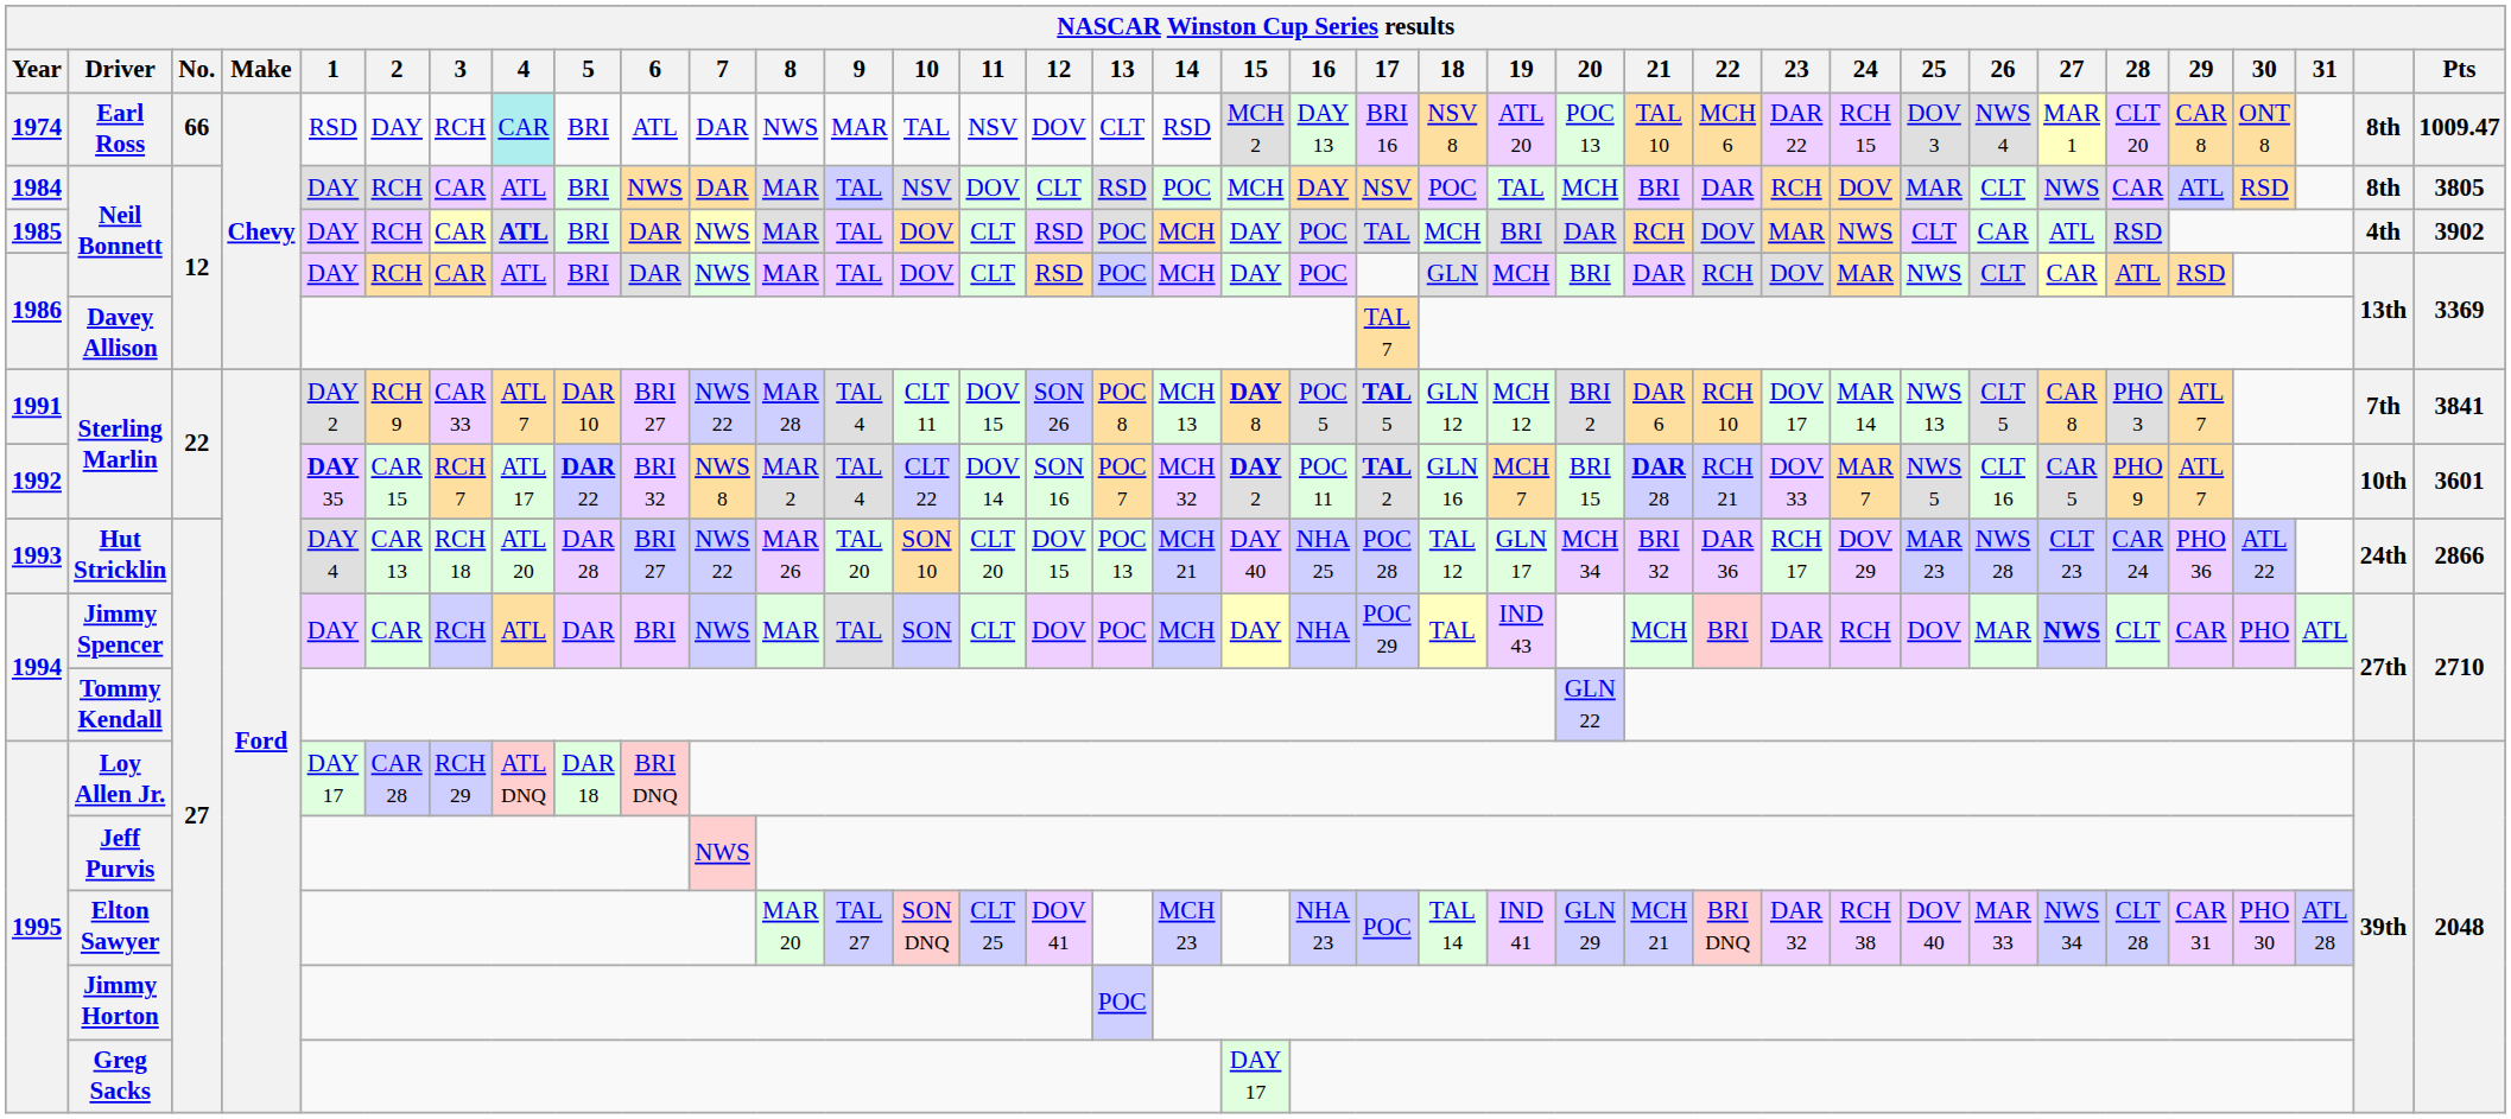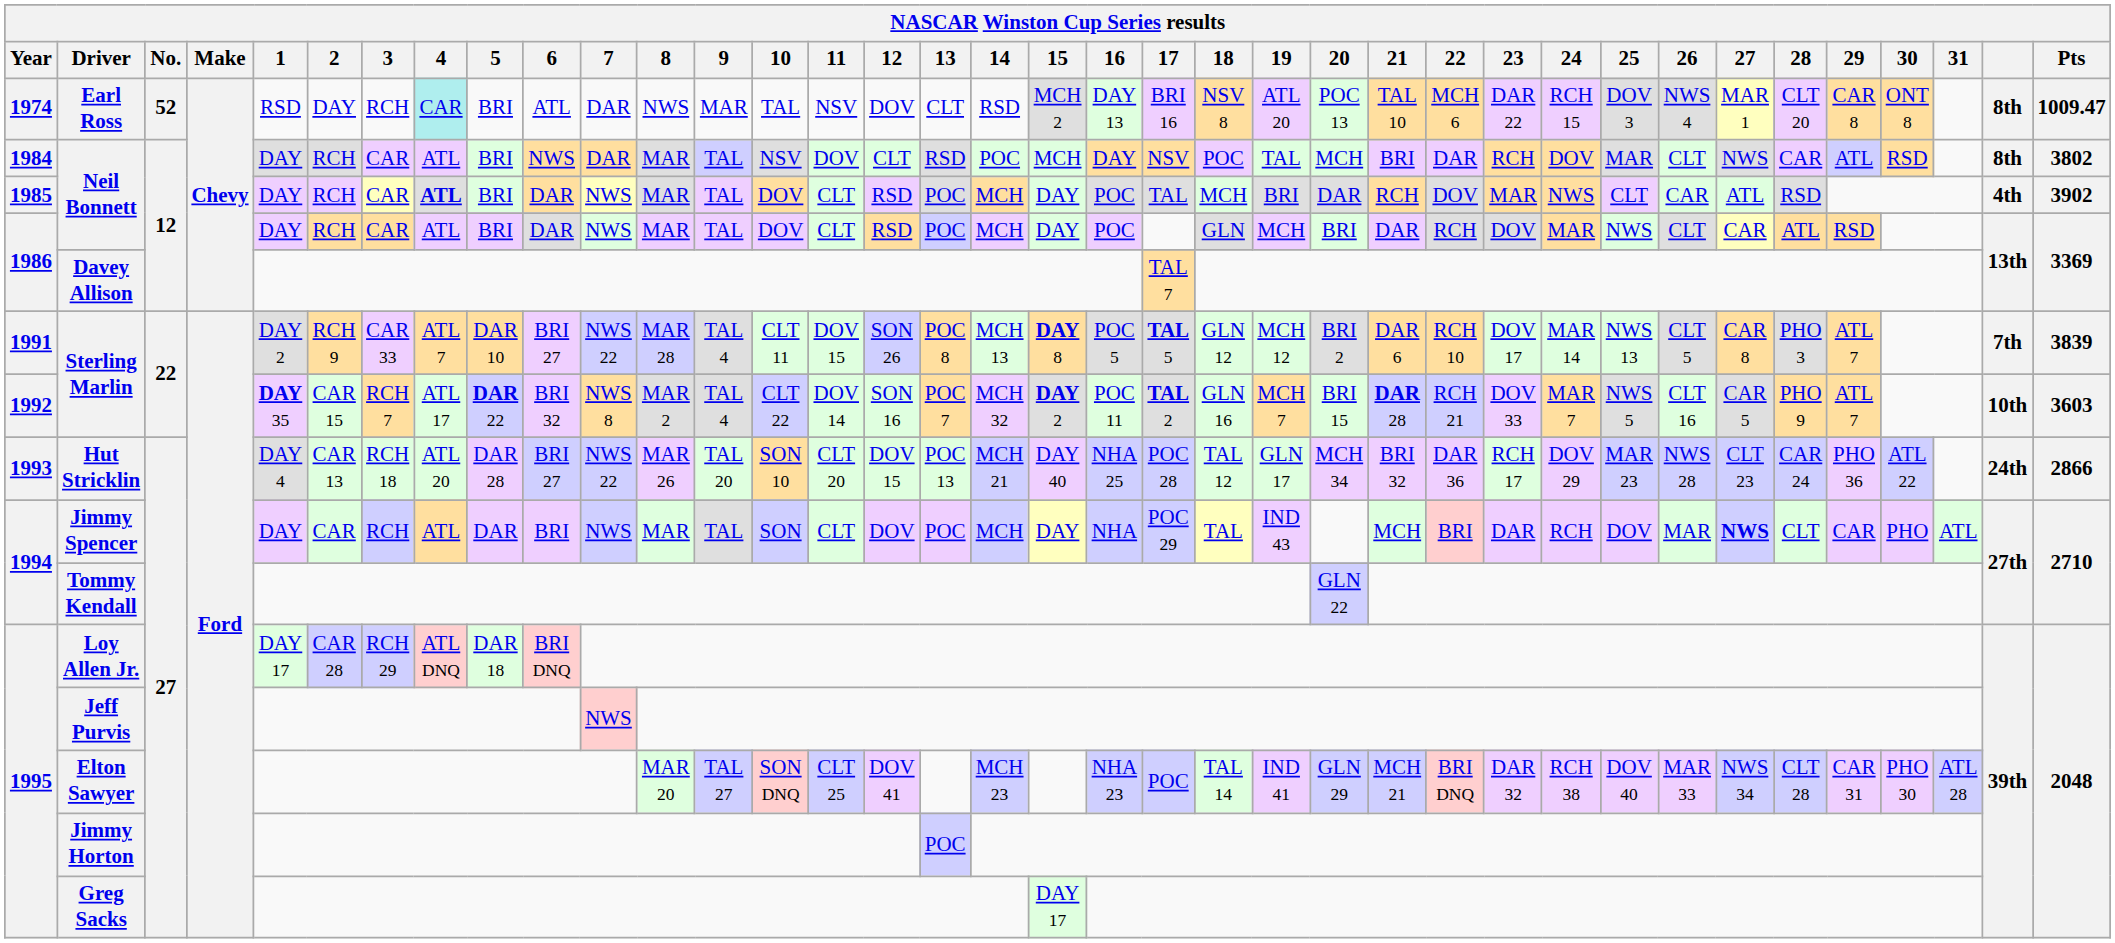Earl Ross | No.: 66 -> 52
1984 / Neil Bonnett | Pts: 3805 -> 3802
1991 / Sterling Marlin | Pts: 3841 -> 3839
1992 / Sterling Marlin | Pts: 3601 -> 3603
